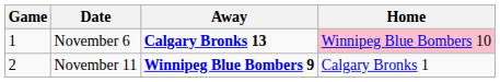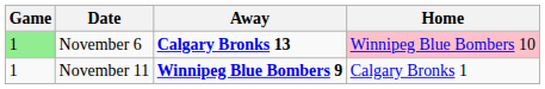November 6 | Game: no background -> lightgreen background
November 11 | Game: 2 -> 1
